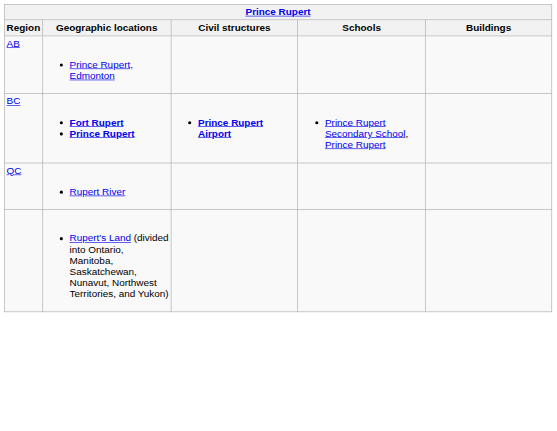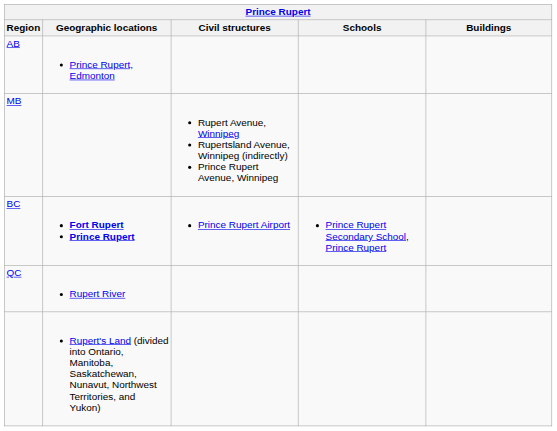+ row: MB | Rupert Avenue, Winnipeg Rupertsland Avenue, Winnipeg (indirectly) Prince Rupert Avenue, Winnipeg
BC | Civil structures: bold -> normal
